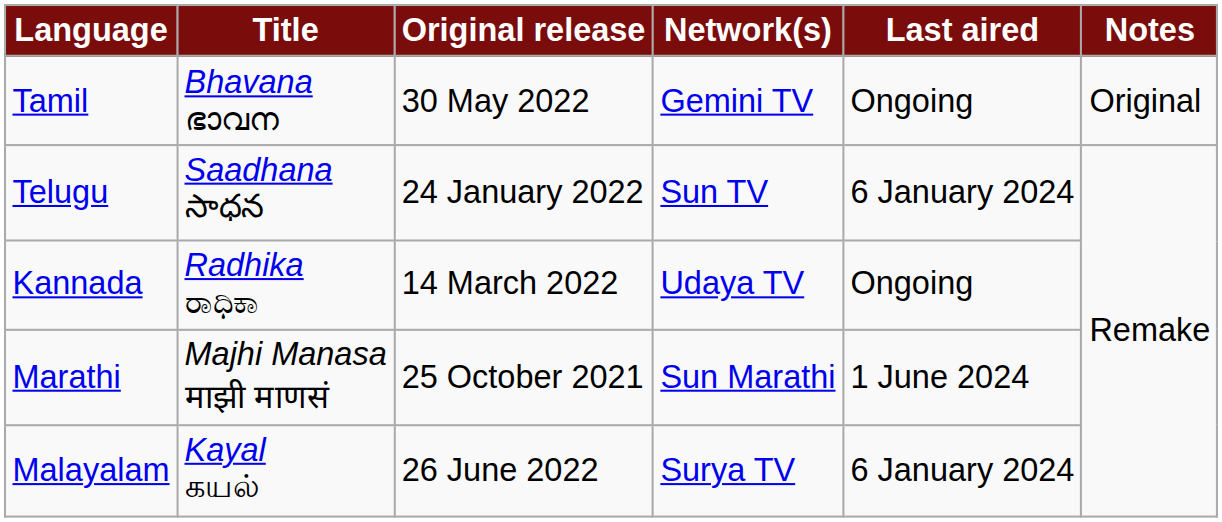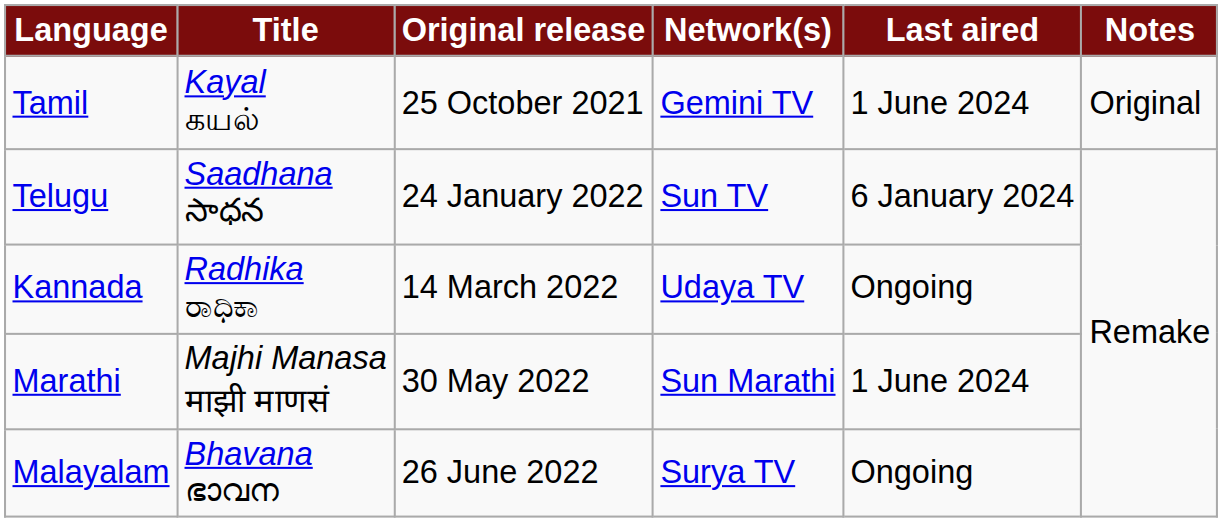Tamil | Title: Bhavana ഭാവന -> Kayal கயல்
Tamil | Original release: 30 May 2022 -> 25 October 2021
Tamil | Last aired: Ongoing -> 1 June 2024
Marathi | Original release: 25 October 2021 -> 30 May 2022
Malayalam | Title: Kayal கயல் -> Bhavana ഭാവന
Malayalam | Last aired: 6 January 2024 -> Ongoing
